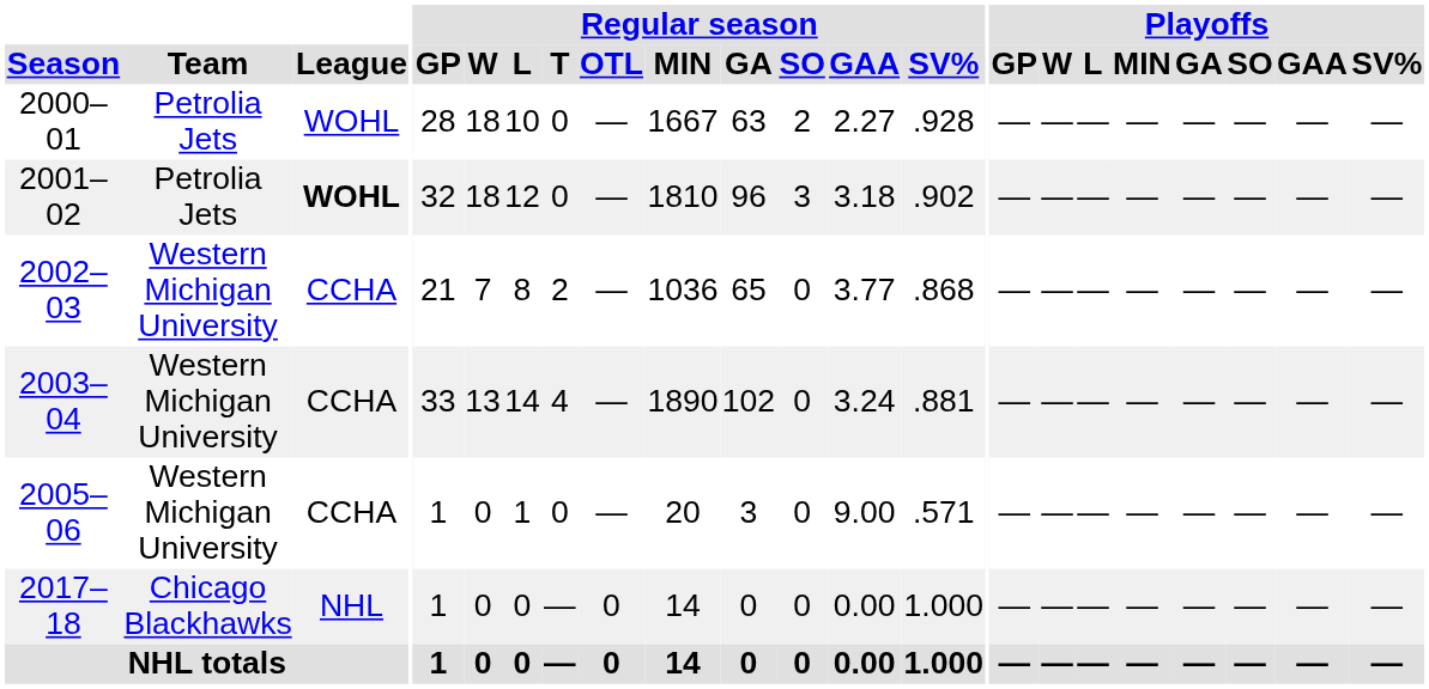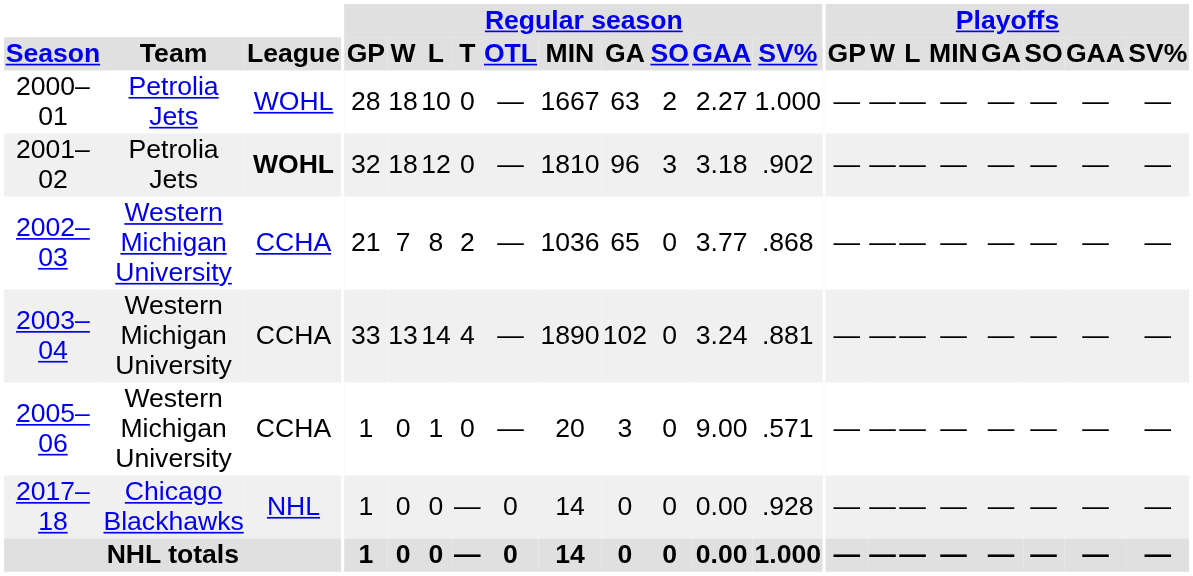2000–01 | Regular season / SV%: .928 -> 1.000
2017–18 | Regular season / SV%: 1.000 -> .928
